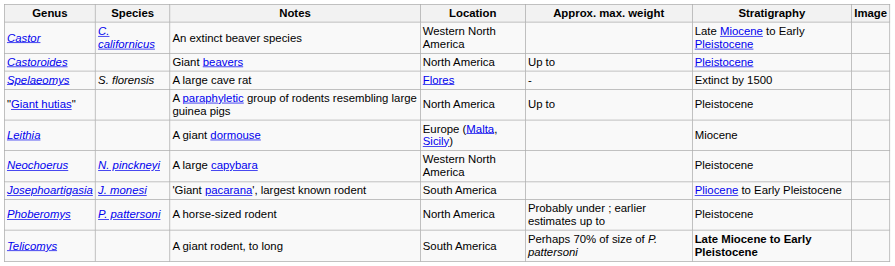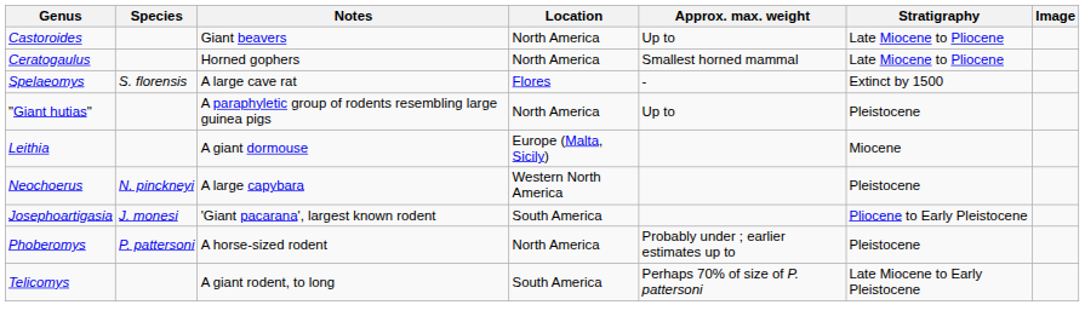- row: Castor | C. californicus | An extinct beaver species | Western North America | Late Miocene to Early Pleistocene
Castoroides | Stratigraphy: Pleistocene -> Late Miocene to Pliocene
+ row: Ceratogaulus | Horned gophers | North America | Smallest horned mammal | Late Miocene to Pliocene
Telicomys | Stratigraphy: bold -> normal
